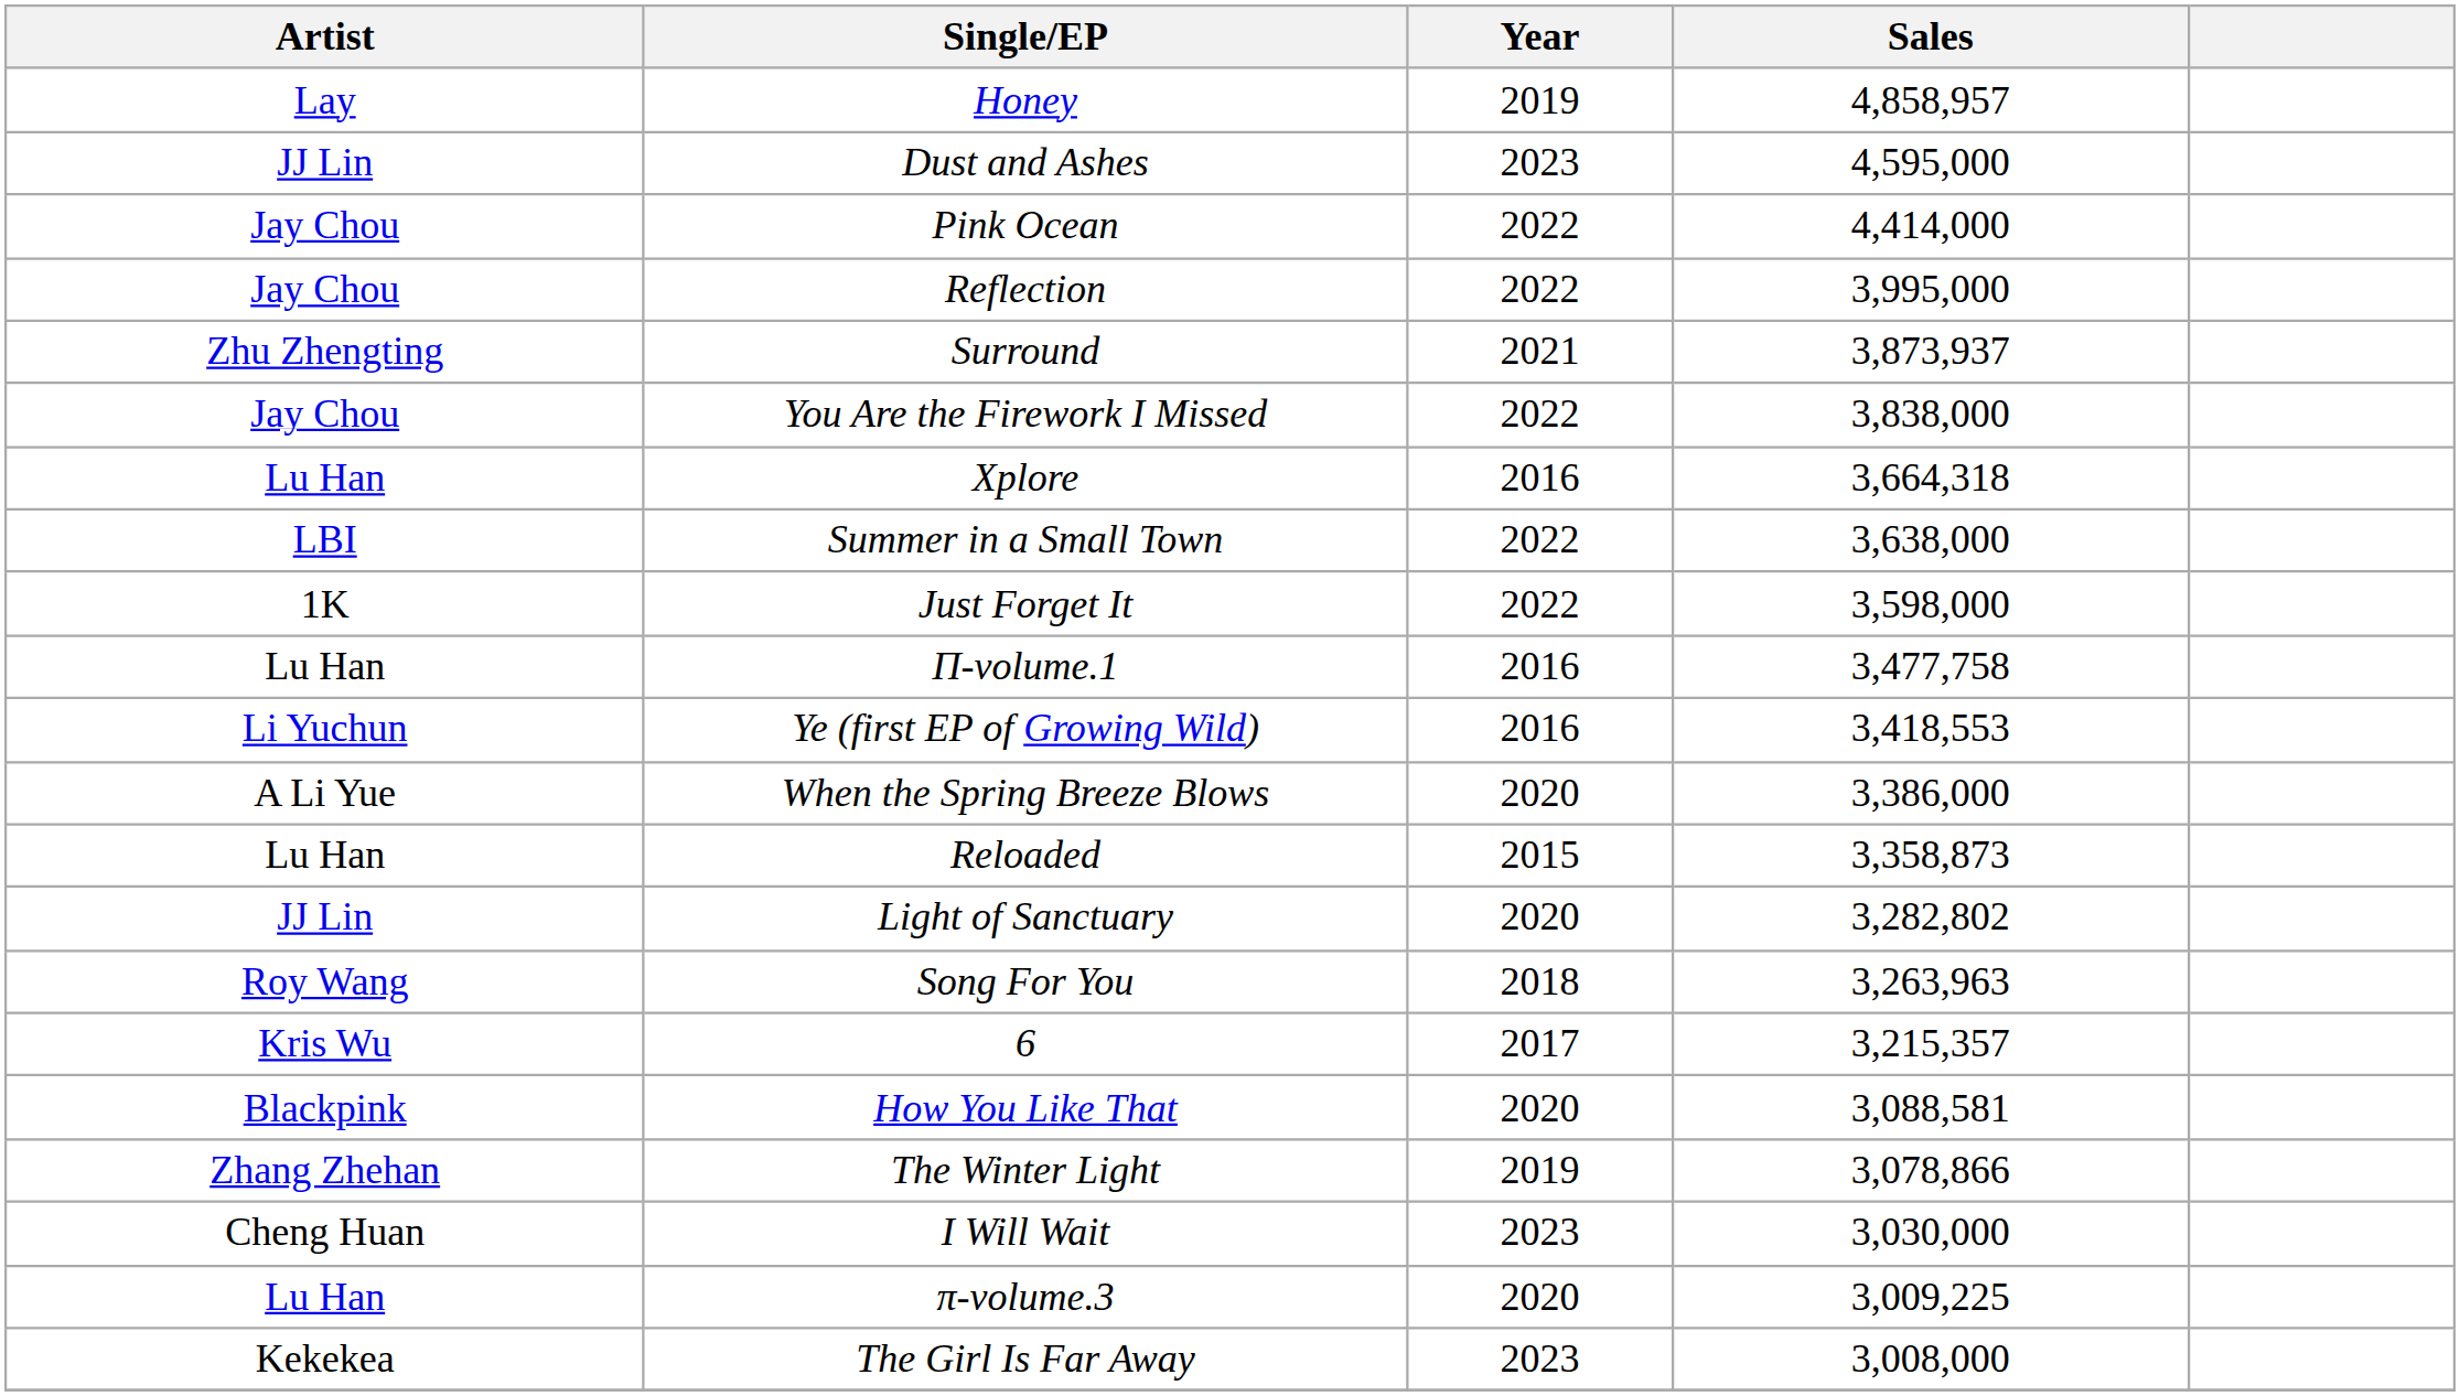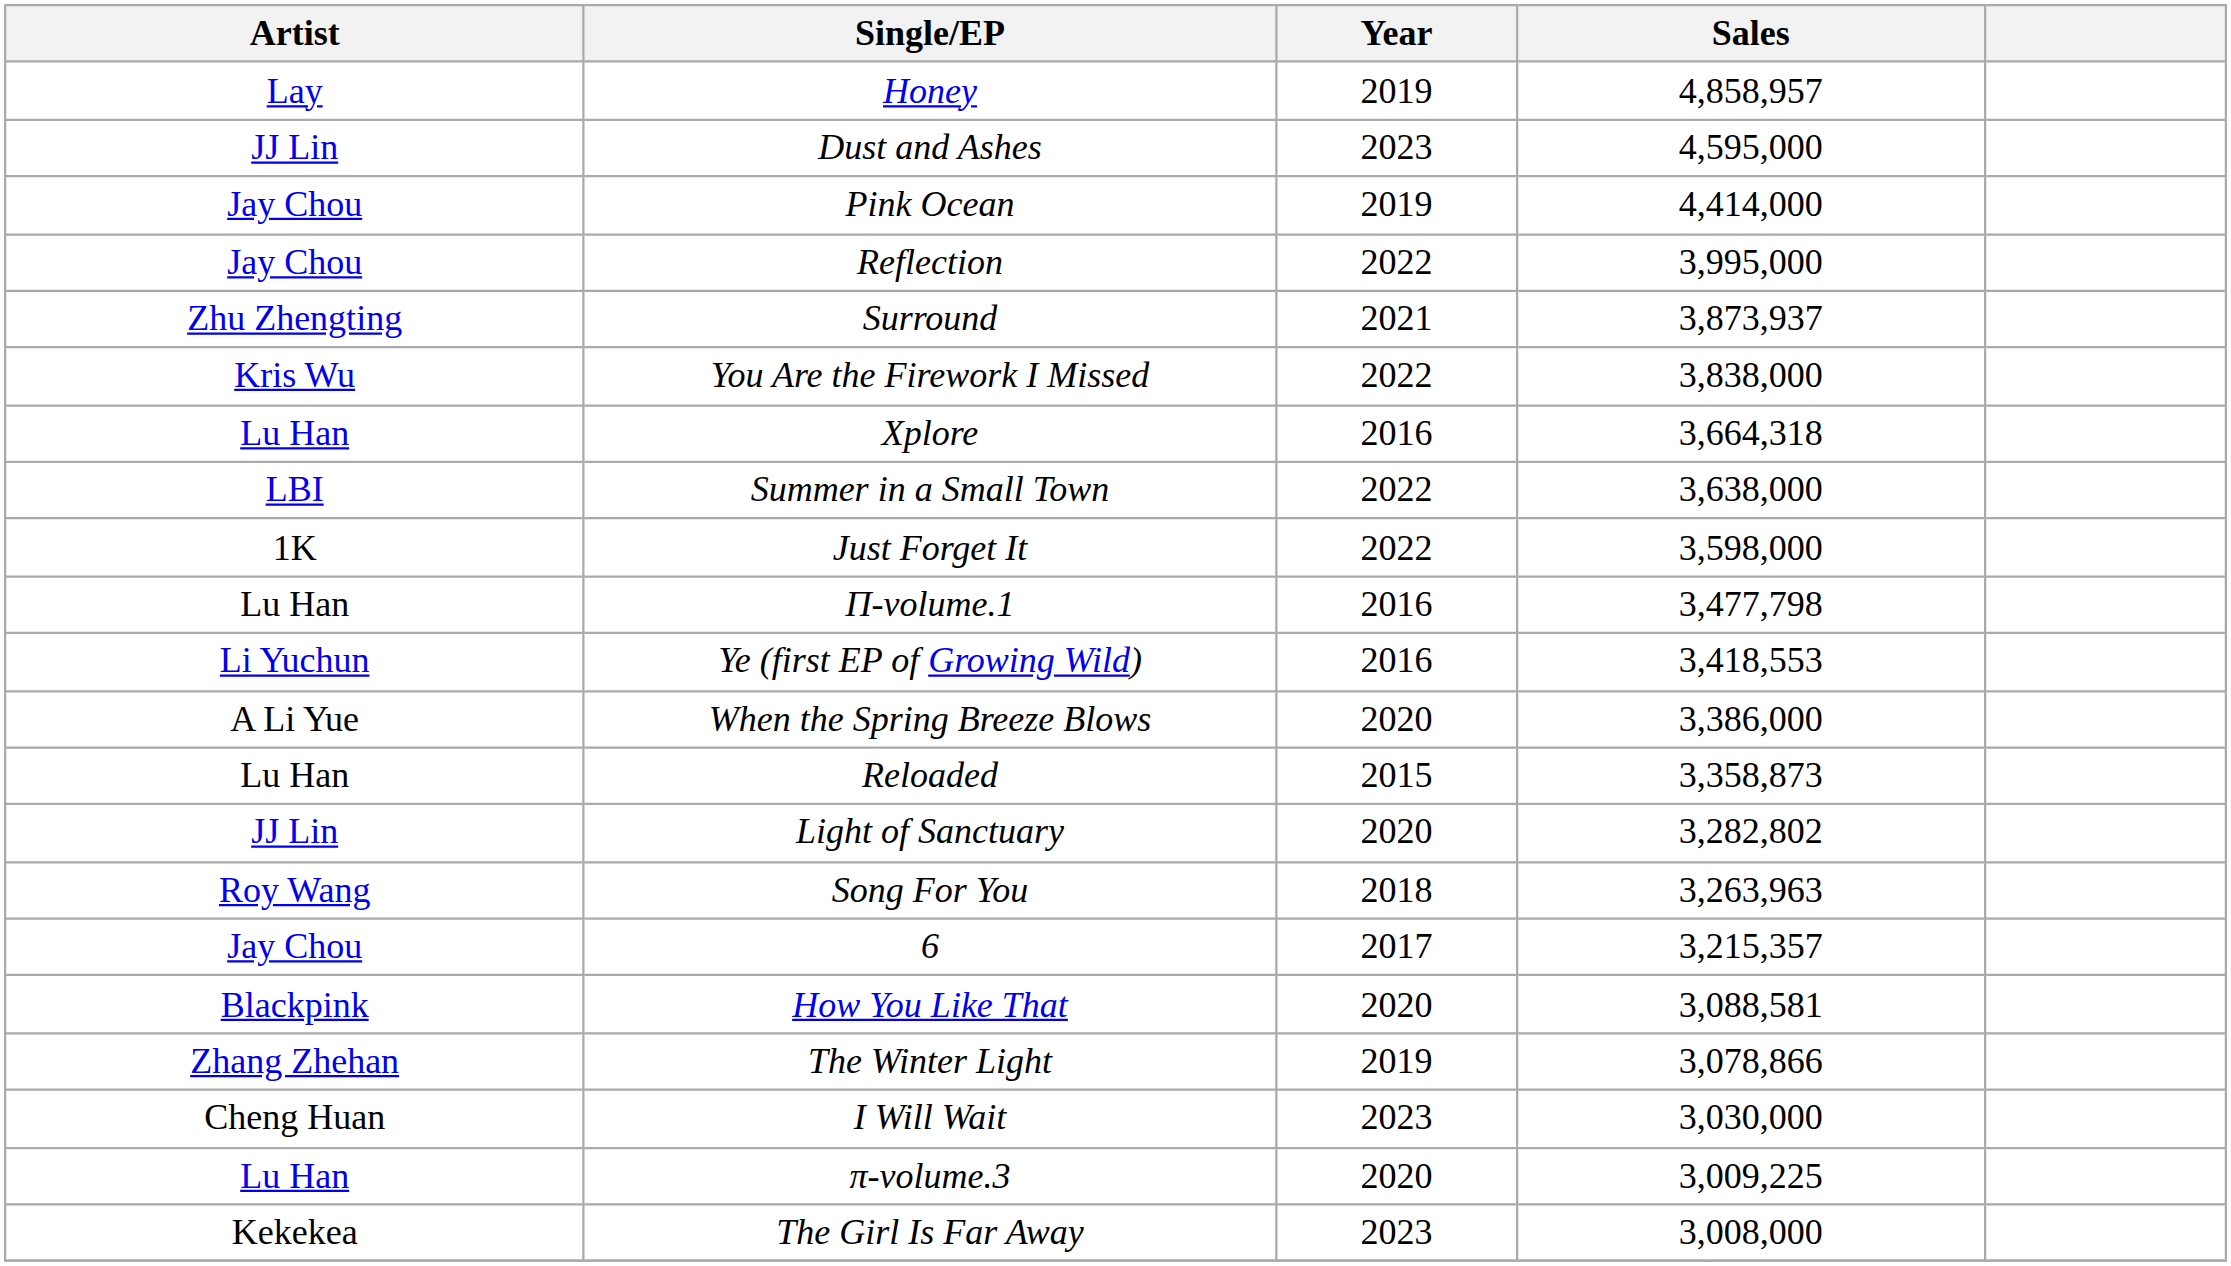Pink Ocean | Year: 2022 -> 2019
You Are the Firework I Missed | Artist: Jay Chou -> Kris Wu
Π-volume.1 | Sales: 3,477,758 -> 3,477,798
6 | Artist: Kris Wu -> Jay Chou
